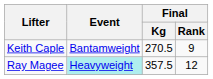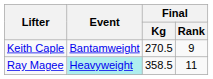Ray Magee | Final / Kg: 357.5 -> 358.5
Ray Magee | Final / Rank: 12 -> 11
